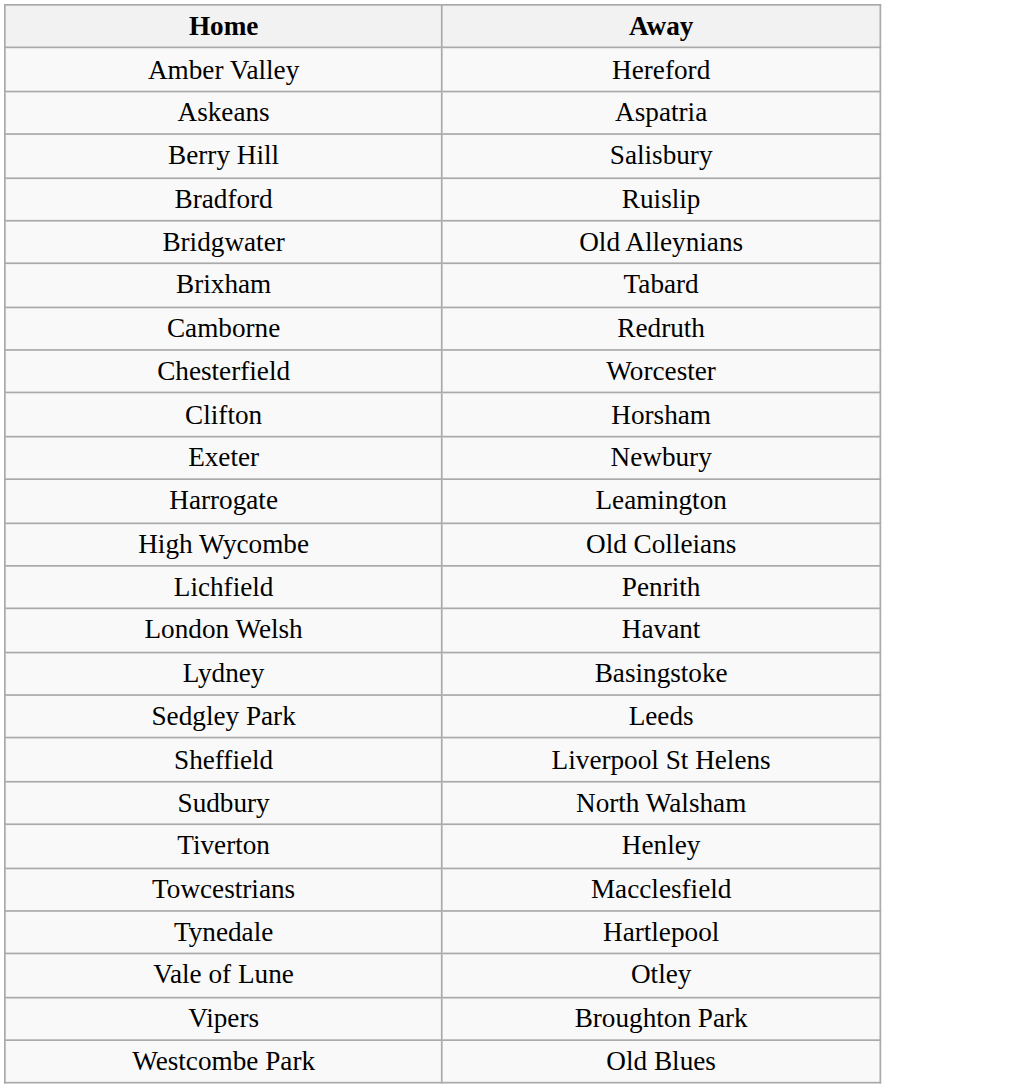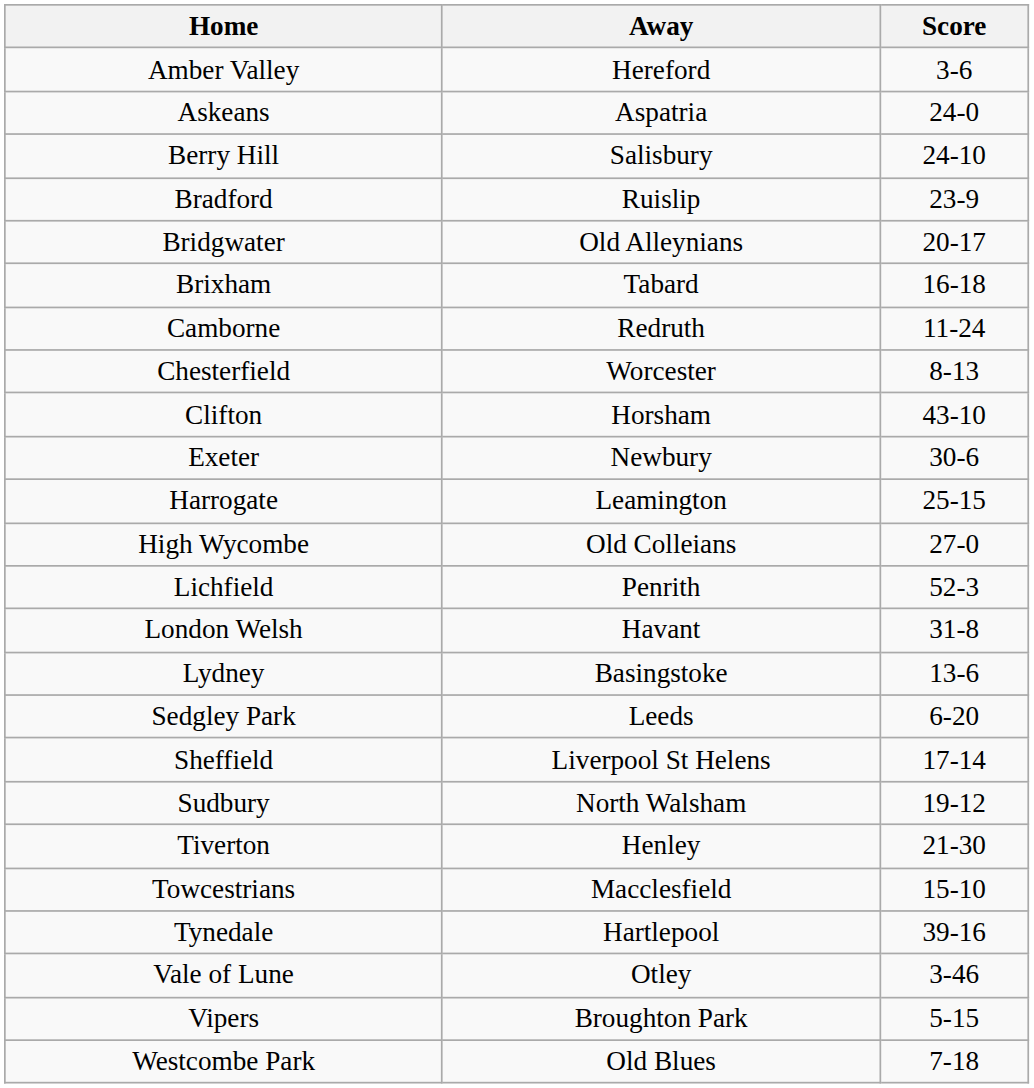+ column: Score | 3-6 | 24-0 | 24-10 | 23-9 | 20-17 | 16-18 | 11-24 | 8-13 | 43-10 | 30-6 | 25-15 | 27-0 | 52-3 | 31-8 | 13-6 | 6-20 | 17-14 | 19-12 | 21-30 | 15-10 | 39-16 | 3-46 | 5-15 | 7-18
